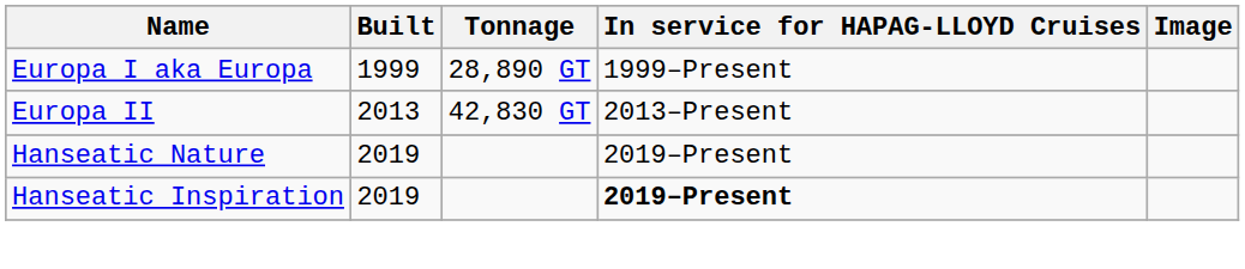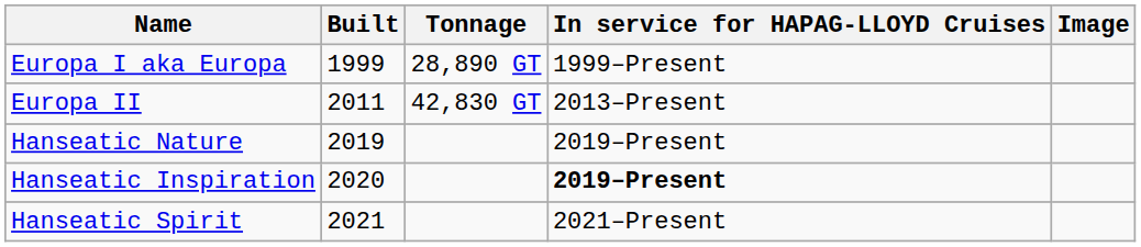Europa II | Built: 2013 -> 2011
Hanseatic Inspiration | Built: 2019 -> 2020
+ row: Hanseatic Spirit | 2021 | 2021–Present
